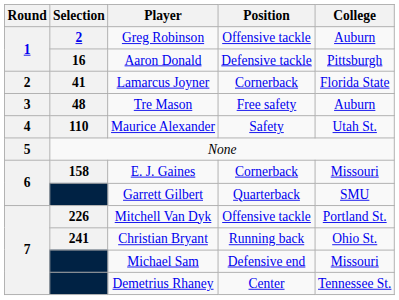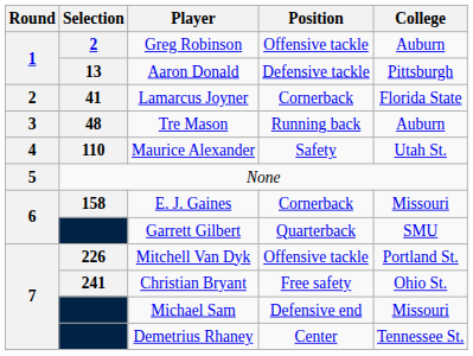Aaron Donald | Selection: 16 -> 13
Tre Mason | Position: Free safety -> Running back
Christian Bryant | Position: Running back -> Free safety
